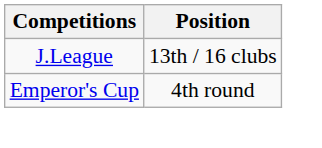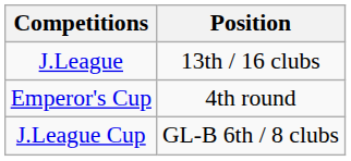+ row: J.League Cup | GL-B 6th / 8 clubs
